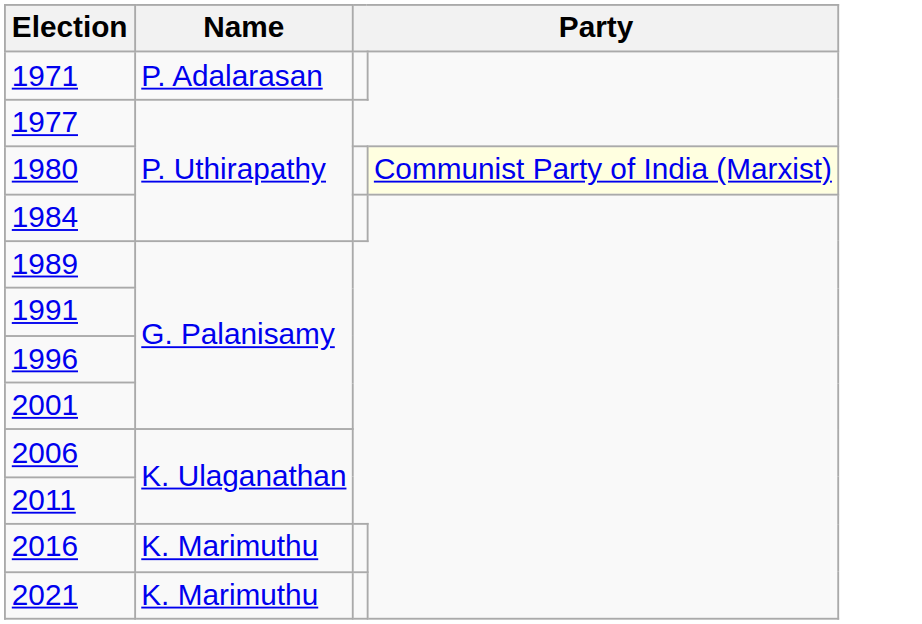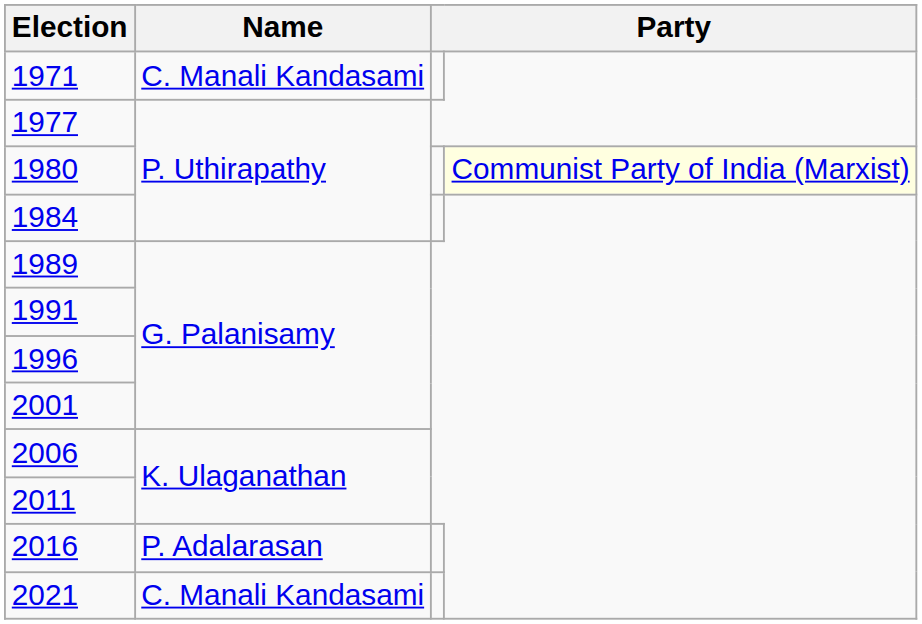1971 | Name: P. Adalarasan -> C. Manali Kandasami
2016 | Name: K. Marimuthu -> P. Adalarasan
2021 | Name: K. Marimuthu -> C. Manali Kandasami
